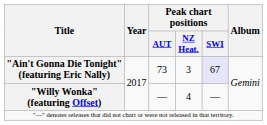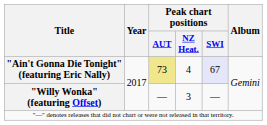"Ain't Gonna Die Tonight" (featuring Eric Nally) | Peak chart positions / AUT: no background -> khaki background
"Ain't Gonna Die Tonight" (featuring Eric Nally) | Peak chart positions / NZ Heat.: 3 -> 4
"Willy Wonka" (featuring Offset) | Peak chart positions / NZ Heat.: 4 -> 3
